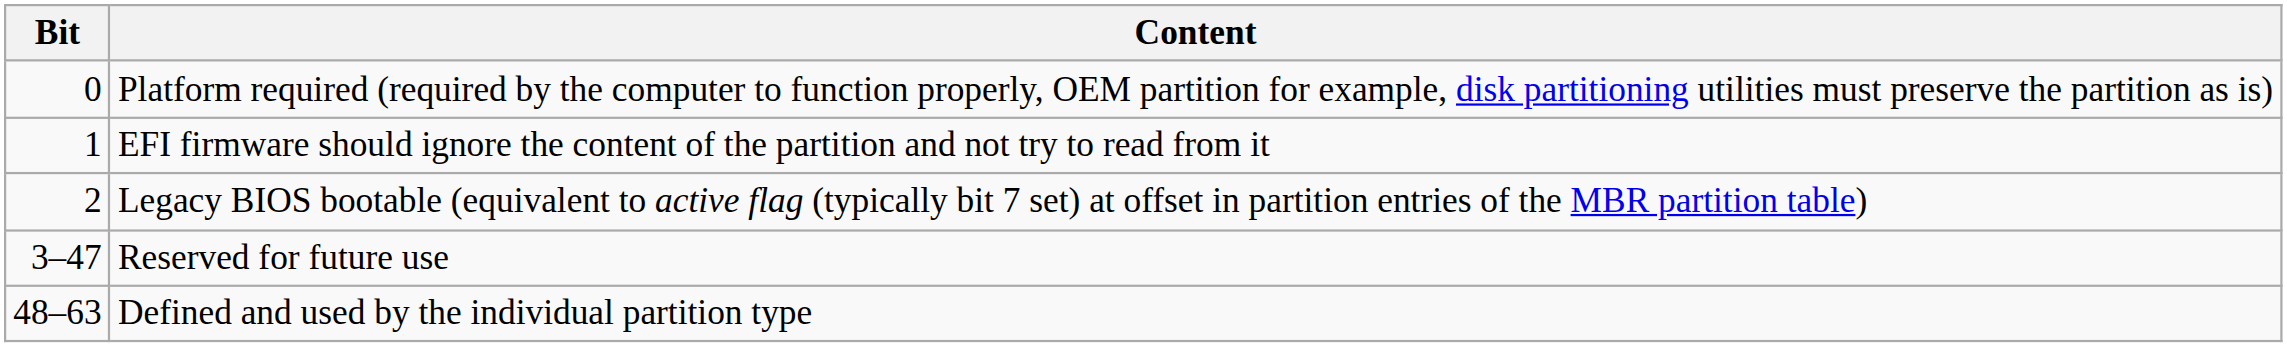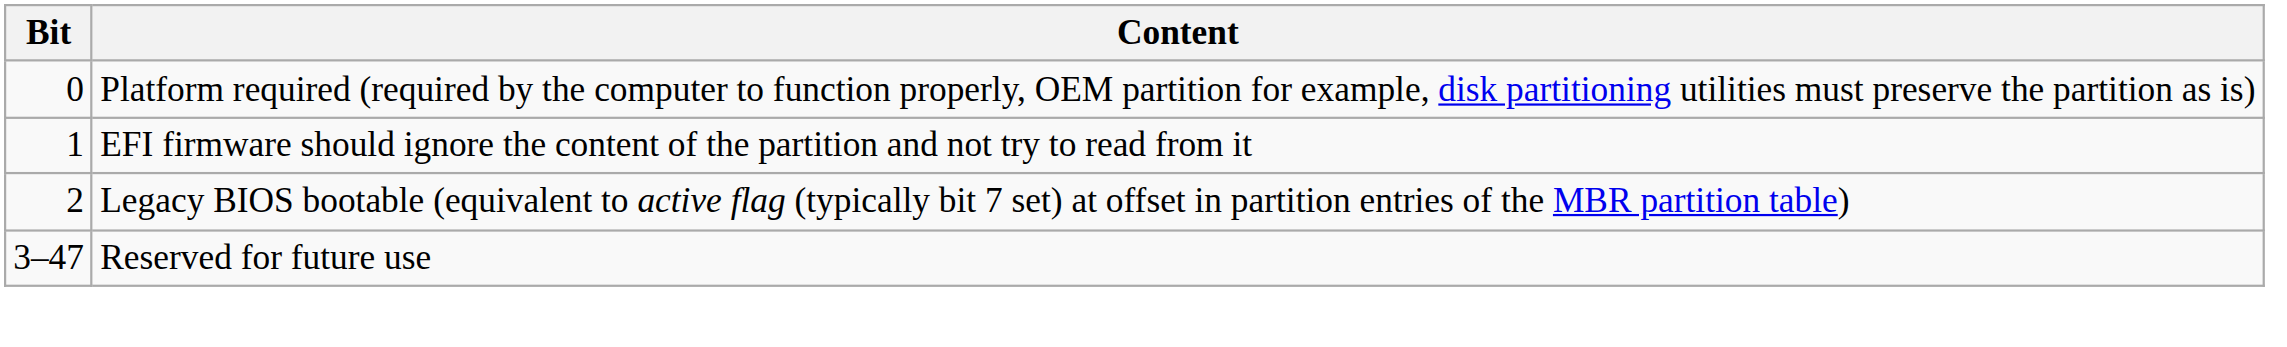- row: 48–63 | Defined and used by the individual partition type
